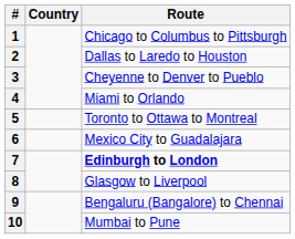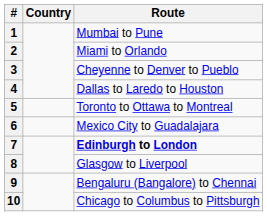1 | Route: Chicago to Columbus to Pittsburgh -> Mumbai to Pune
2 | Route: Dallas to Laredo to Houston -> Miami to Orlando
4 | Route: Miami to Orlando -> Dallas to Laredo to Houston
10 | Route: Mumbai to Pune -> Chicago to Columbus to Pittsburgh
